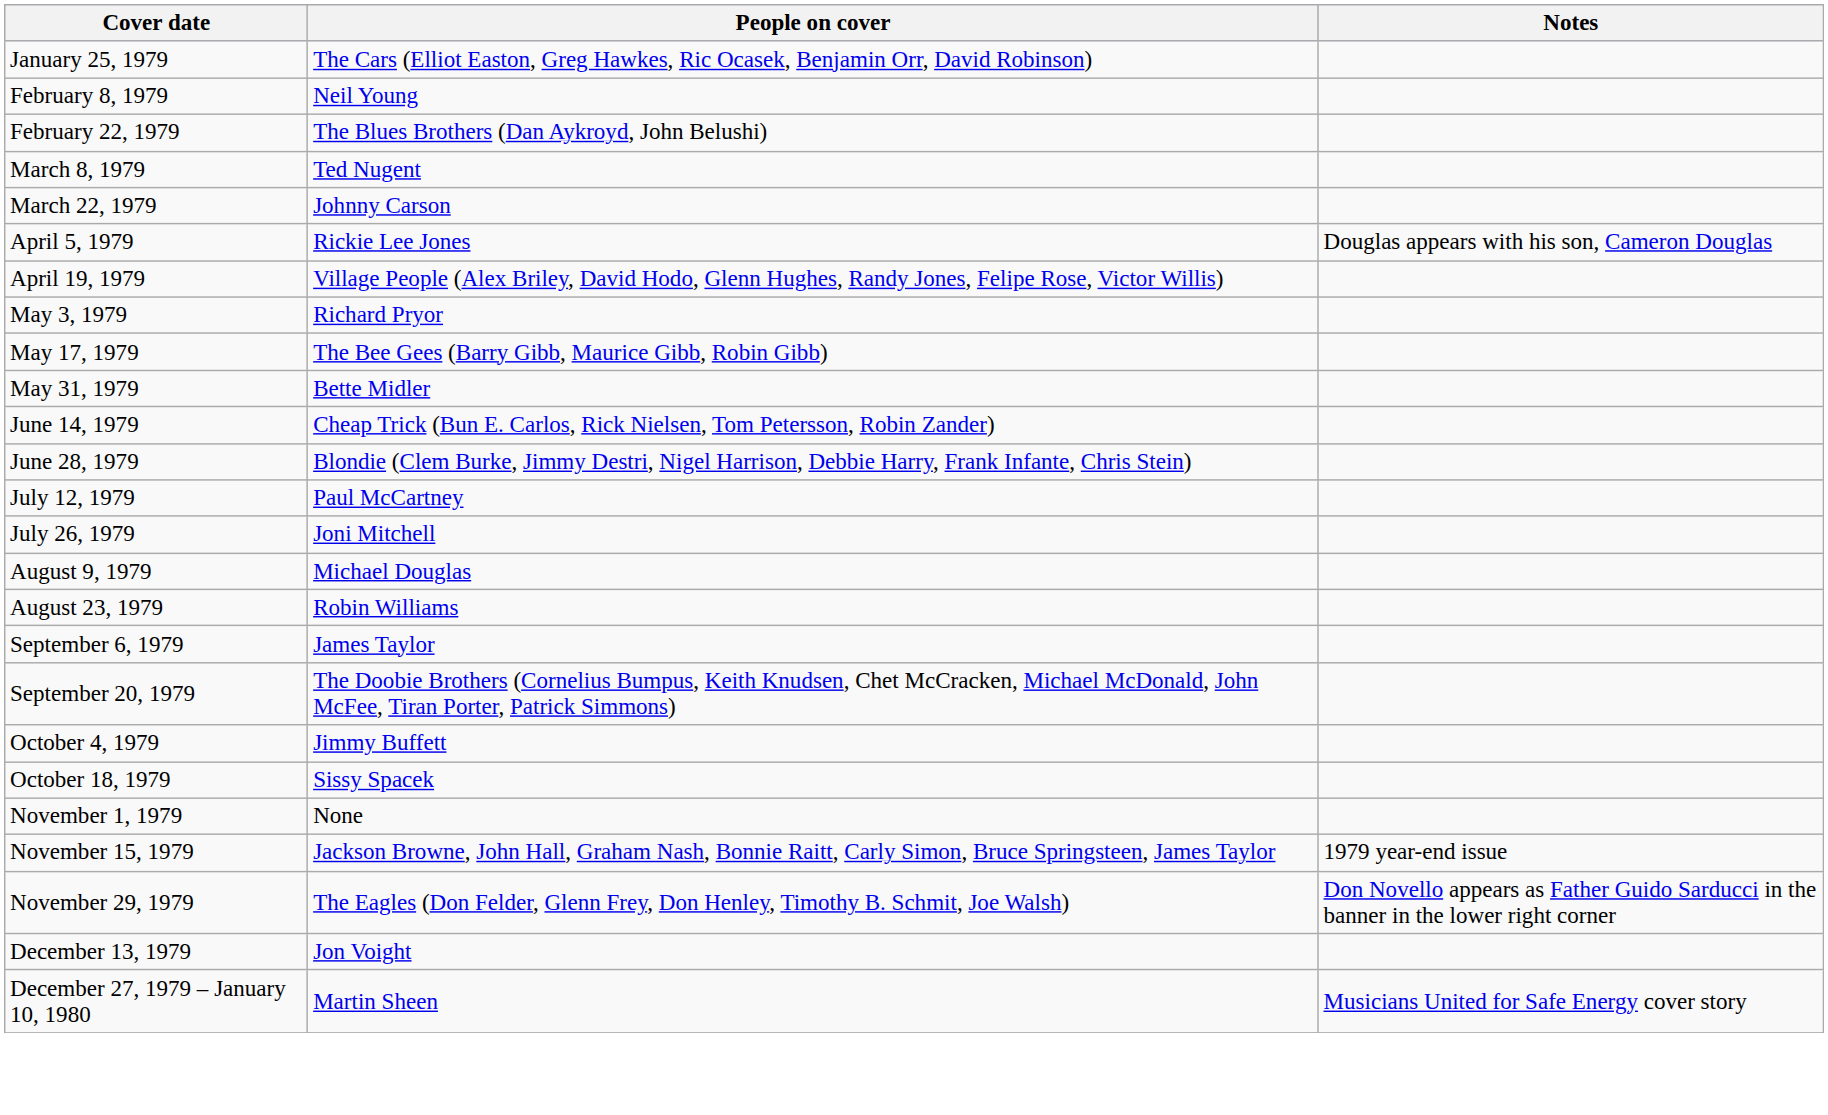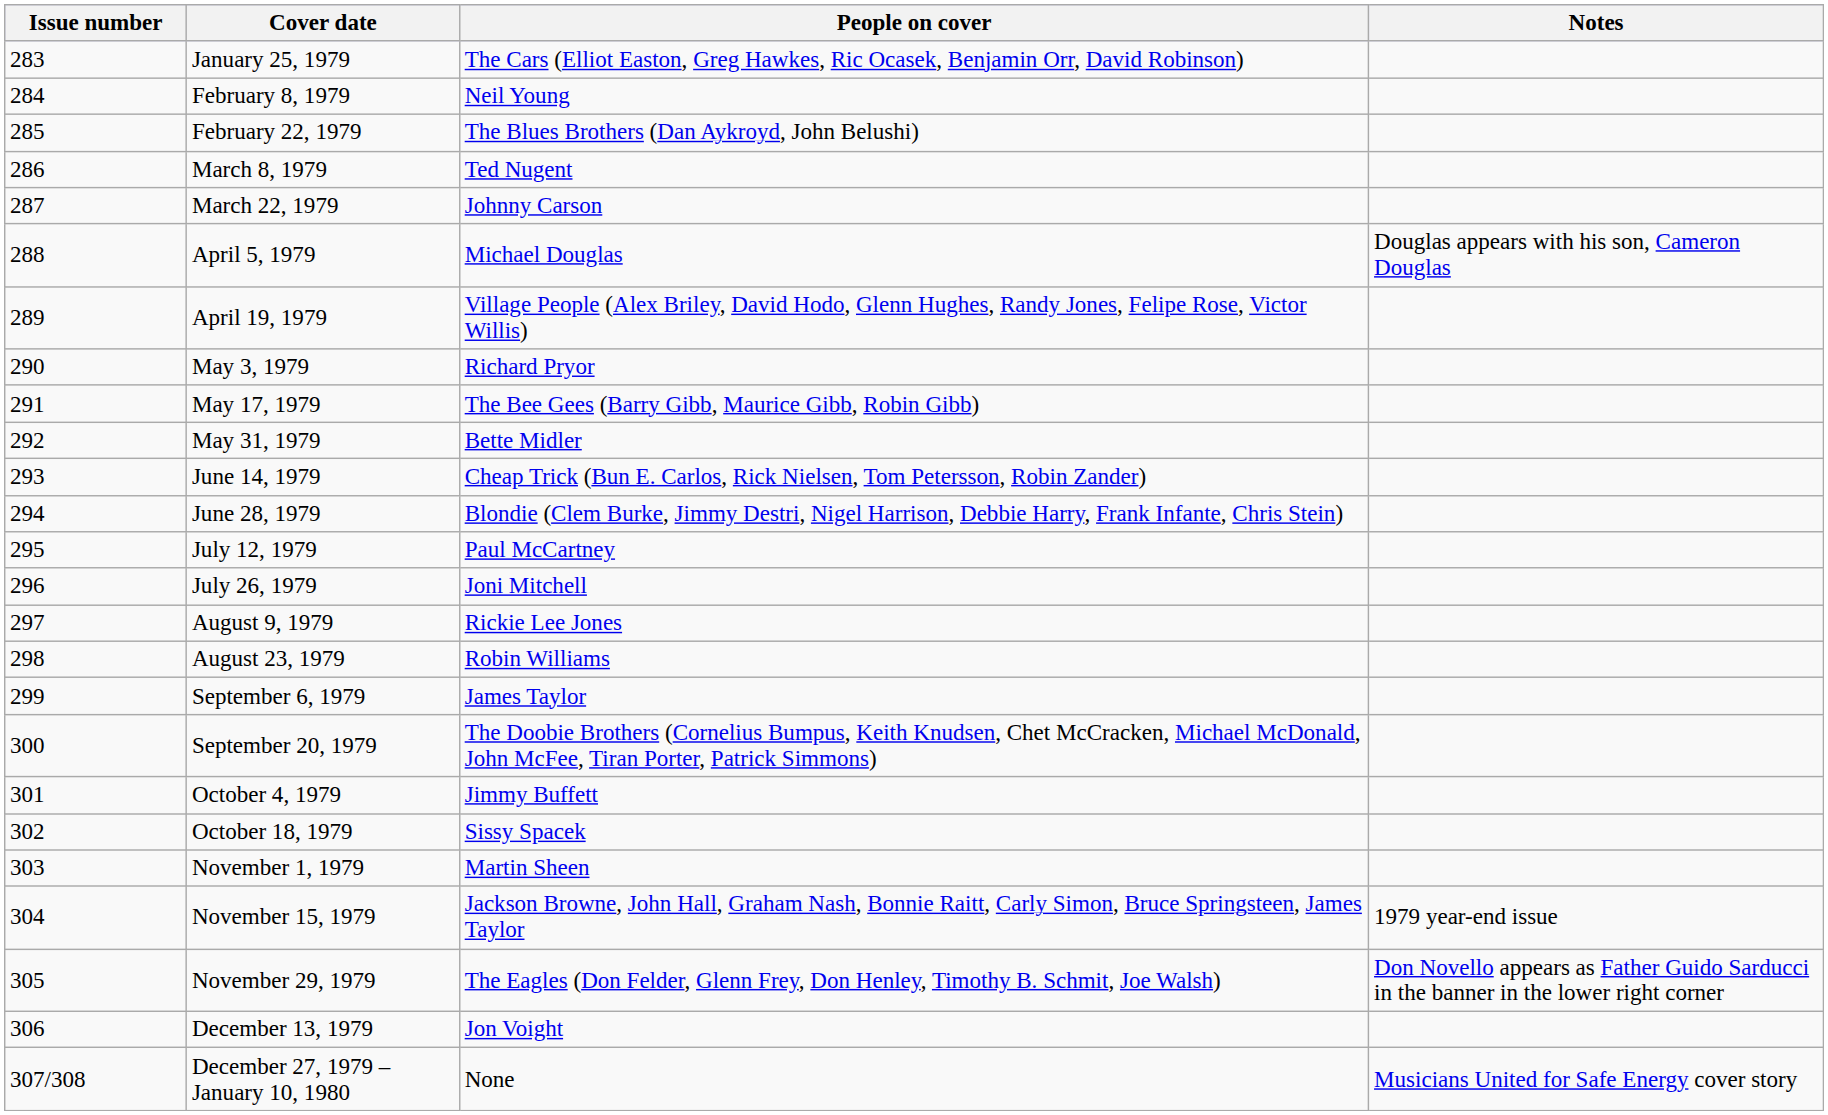+ column: Issue number | 283 | 284 | 285 | 286 | 287 | 288 | 289 | 290 | 291 | 292 | 293 | 294 | 295 | 296 | 297 | 298 | 299 | 300 | 301 | 302 | 303 | 304 | 305 | 306 | 307/308
April 5, 1979 | People on cover: Rickie Lee Jones -> Michael Douglas
August 9, 1979 | People on cover: Michael Douglas -> Rickie Lee Jones
November 1, 1979 | People on cover: None -> Martin Sheen
December 27, 1979 – January 10, 1980 | People on cover: Martin Sheen -> None
